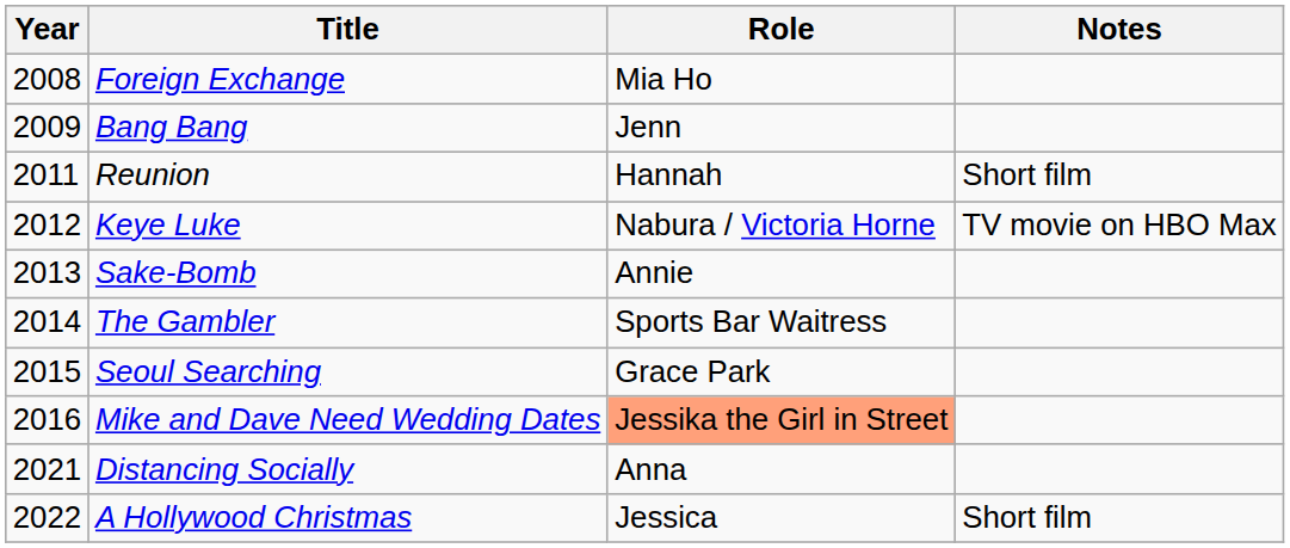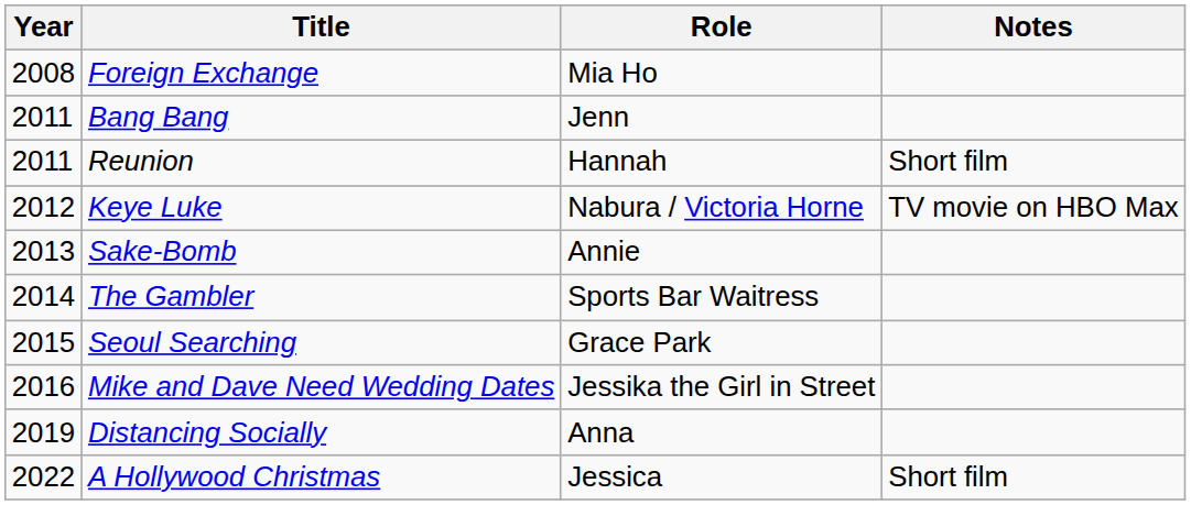Bang Bang | Year: 2009 -> 2011
Mike and Dave Need Wedding Dates | Role: lightsalmon background -> no background
Distancing Socially | Year: 2021 -> 2019
